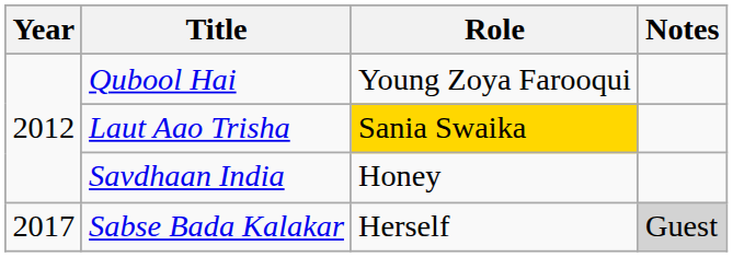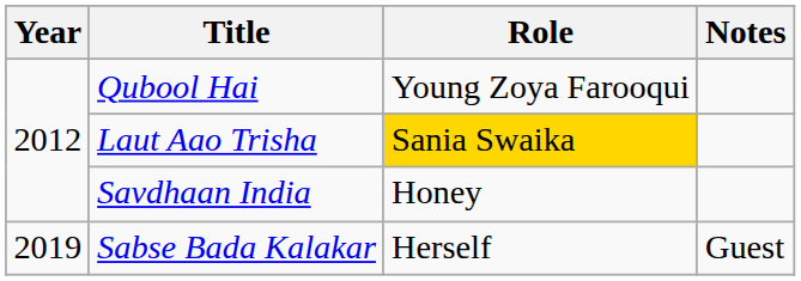Sabse Bada Kalakar | Year: 2017 -> 2019
Sabse Bada Kalakar | Notes: lightgrey background -> no background
